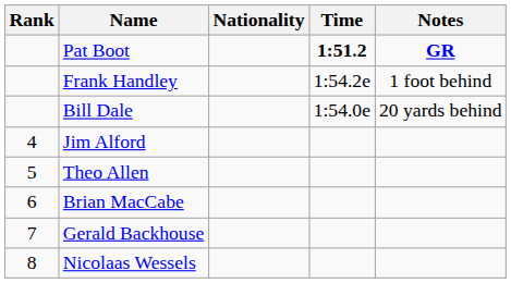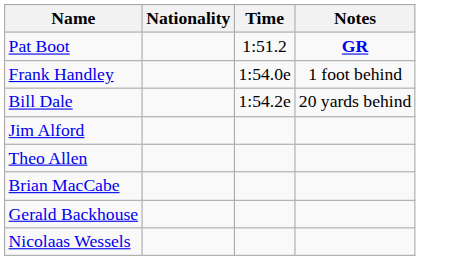- column: Rank | 4 | 5 | 6 | 7 | 8
Pat Boot | Time: bold -> normal
Frank Handley | Time: 1:54.2e -> 1:54.0e
Bill Dale | Time: 1:54.0e -> 1:54.2e
